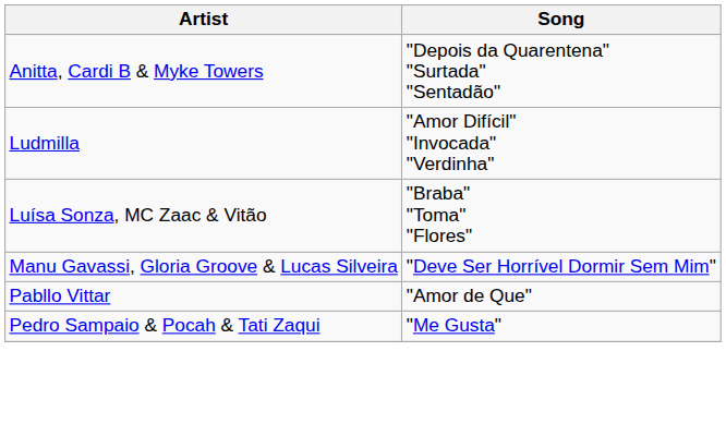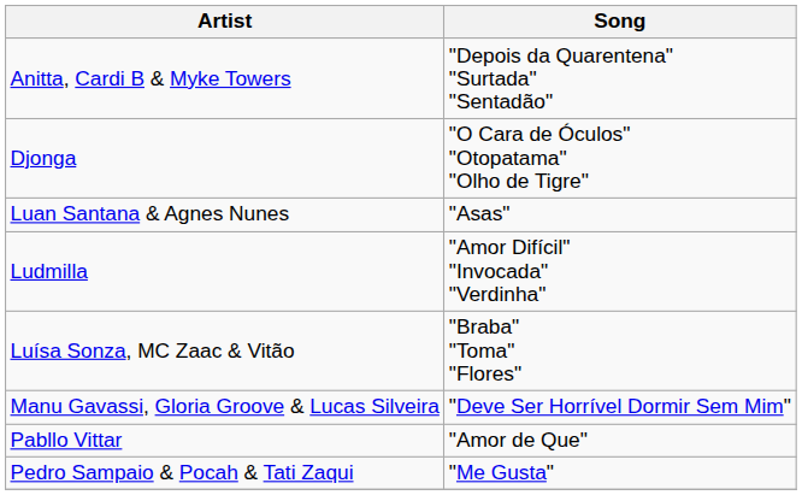+ row: Djonga | "O Cara de Óculos" "Otopatama" "Olho de Tigre"
+ row: Luan Santana & Agnes Nunes | "Asas"
